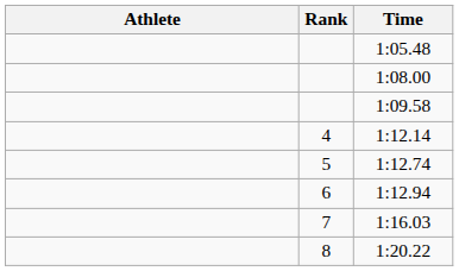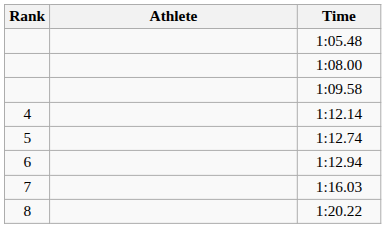columns swapped: Rank <-> Athlete
